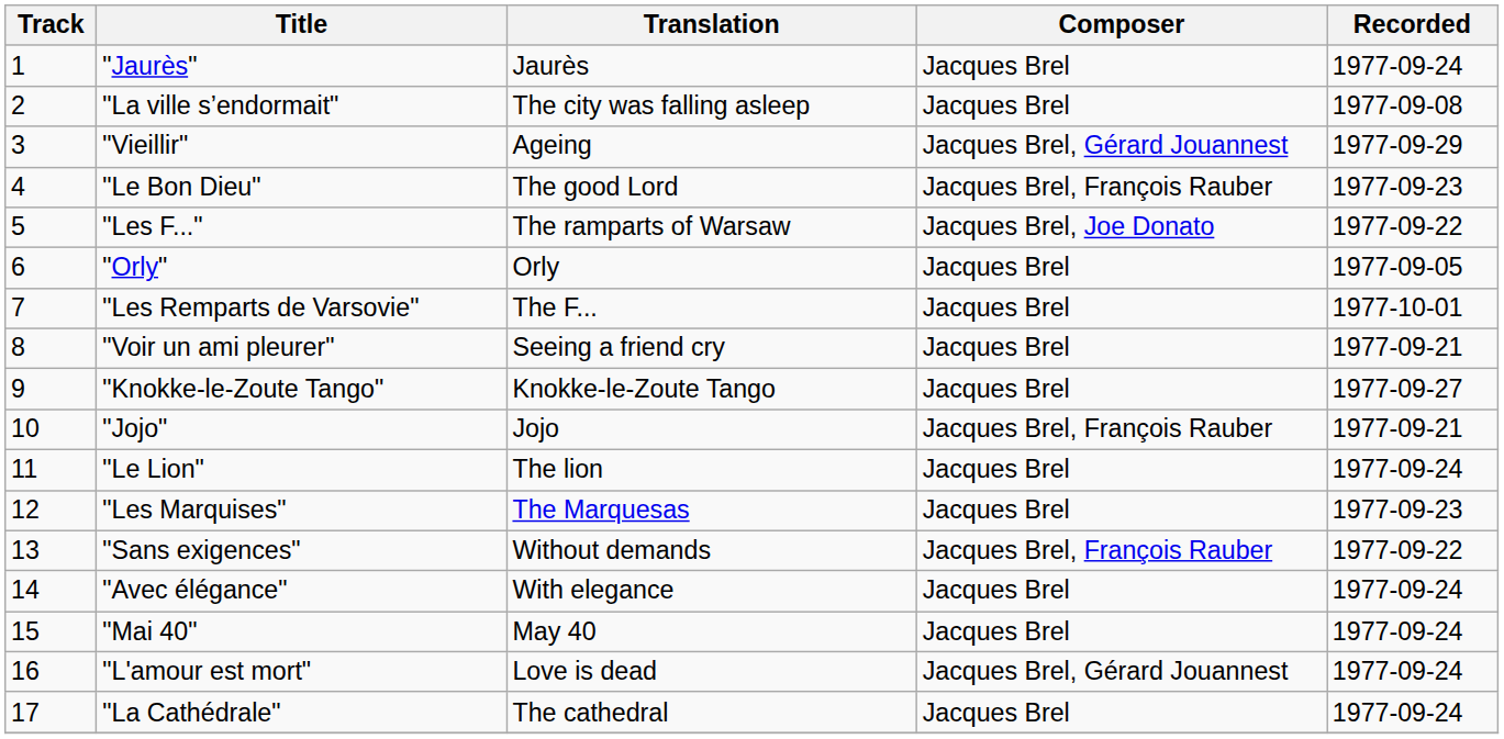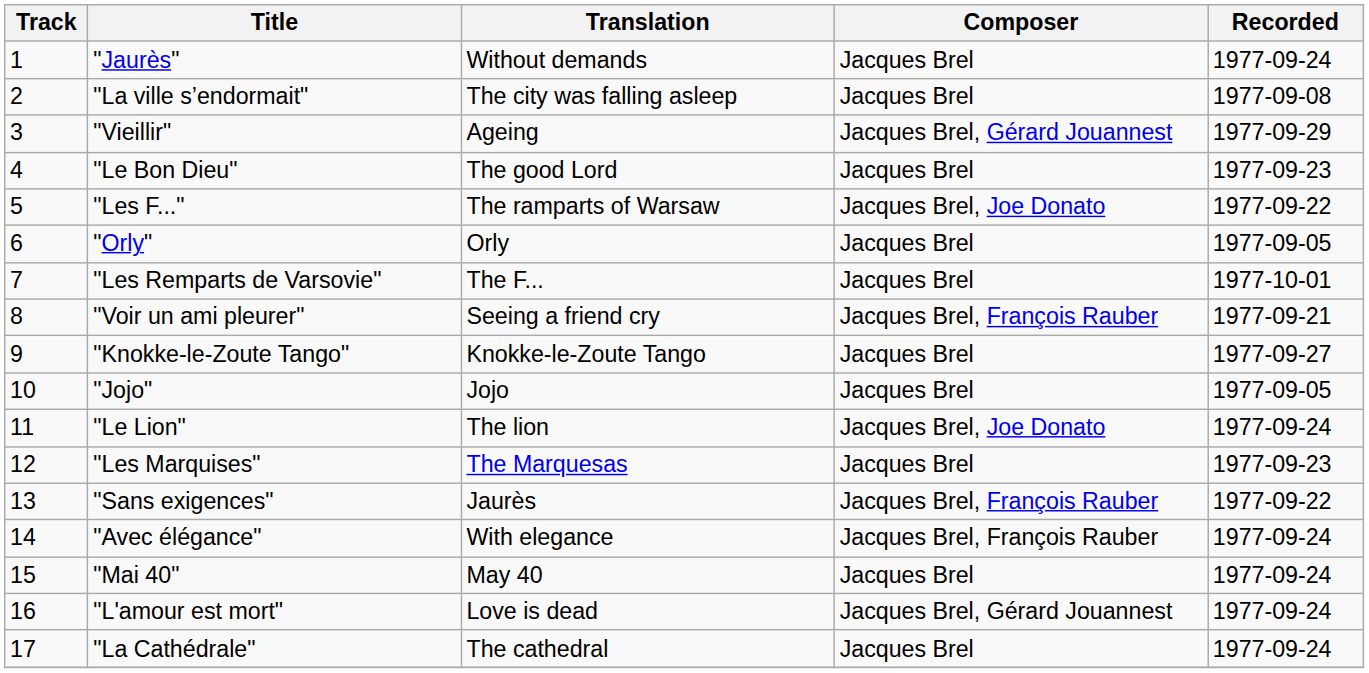"Jaurès" | Translation: Jaurès -> Without demands
"Le Bon Dieu" | Composer: Jacques Brel, François Rauber -> Jacques Brel
"Voir un ami pleurer" | Composer: Jacques Brel -> Jacques Brel, François Rauber
"Jojo" | Composer: Jacques Brel, François Rauber -> Jacques Brel
"Jojo" | Recorded: 1977-09-21 -> 1977-09-05
"Le Lion" | Composer: Jacques Brel -> Jacques Brel, Joe Donato
"Sans exigences" | Translation: Without demands -> Jaurès
"Avec élégance" | Composer: Jacques Brel -> Jacques Brel, François Rauber
